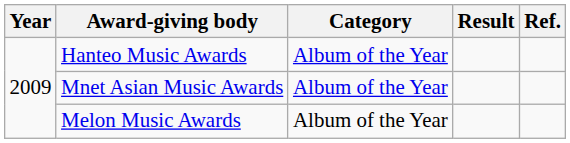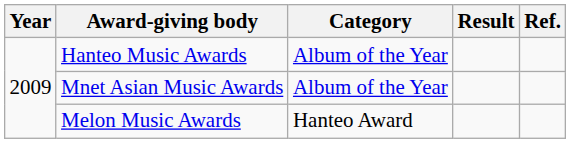Melon Music Awards | Category: Album of the Year -> Hanteo Award
